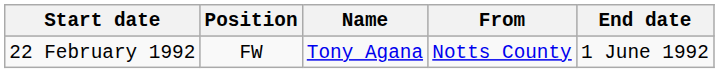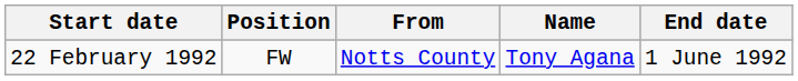columns swapped: Name <-> From
